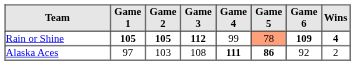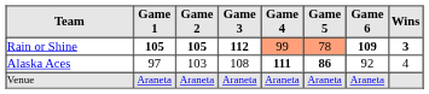Rain or Shine | Game 4: no background -> lightsalmon background
Rain or Shine | Wins: 4 -> 3
Alaska Aces | Wins: 2 -> 4
+ row: Venue | Araneta | Araneta | Araneta | Araneta | Araneta | Araneta
